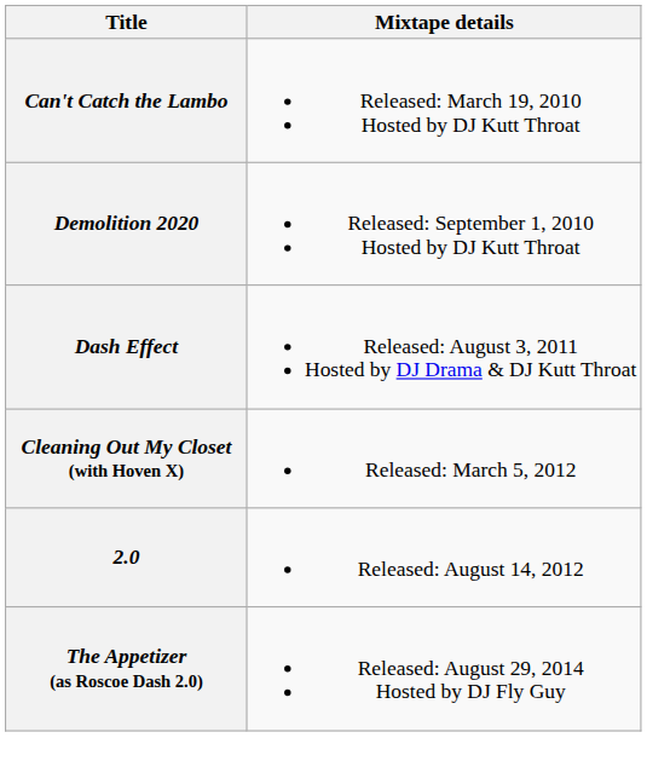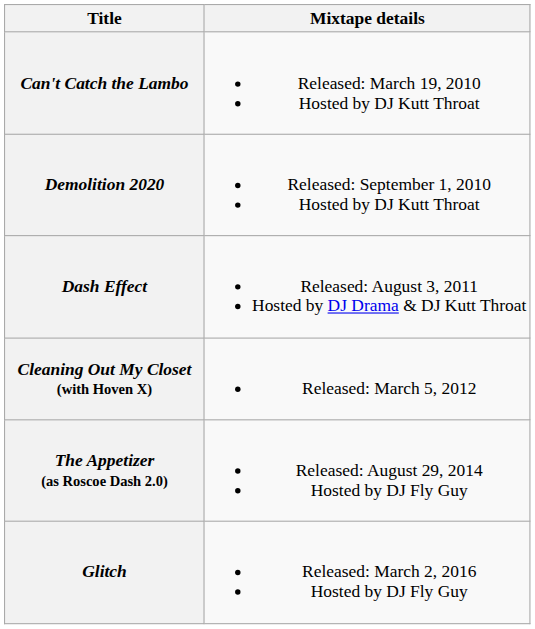- row: 2.0 | Released: August 14, 2012
+ row: Glitch | Released: March 2, 2016 Hosted by DJ Fly Guy
